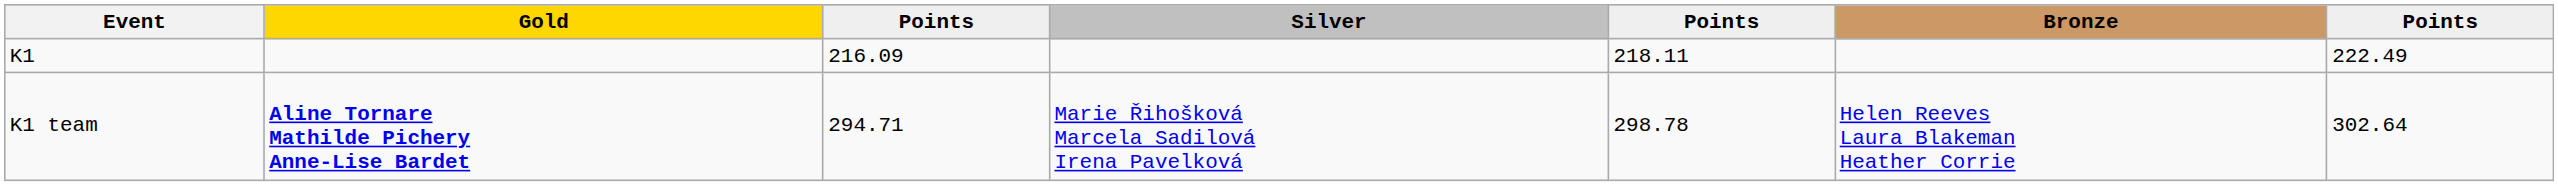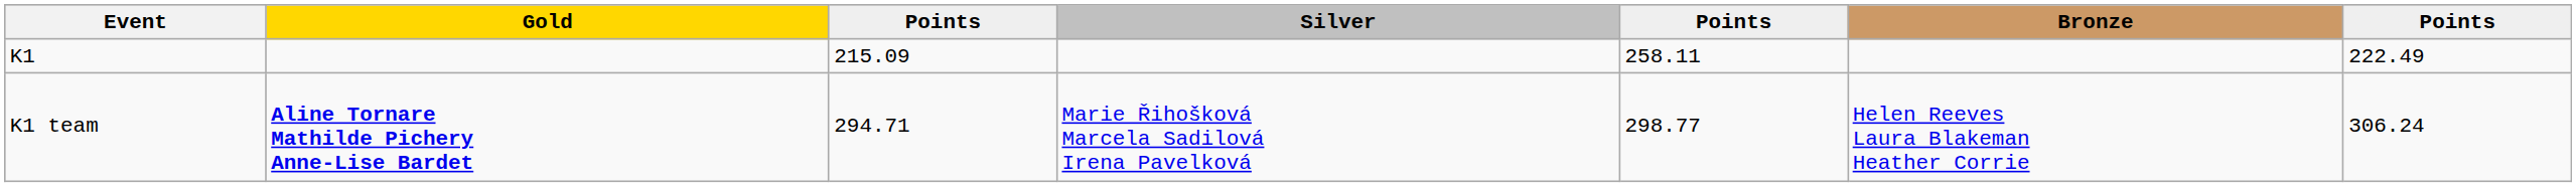K1 | column 3: 216.09 -> 215.09
K1 | column 5: 218.11 -> 258.11
K1 team | column 5: 298.78 -> 298.77
K1 team | column 7: 302.64 -> 306.24
